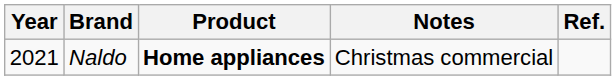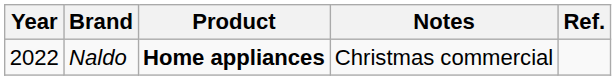Naldo | Year: 2021 -> 2022
